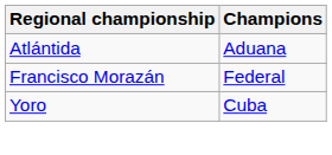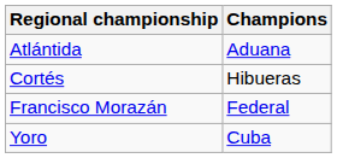+ row: Cortés | Hibueras
